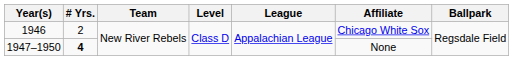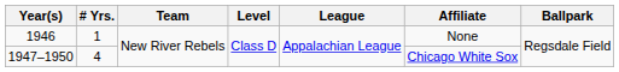1946 | # Yrs.: 2 -> 1
1946 | Affiliate: Chicago White Sox -> None
1947–1950 | # Yrs.: bold -> normal
1947–1950 | Affiliate: None -> Chicago White Sox
